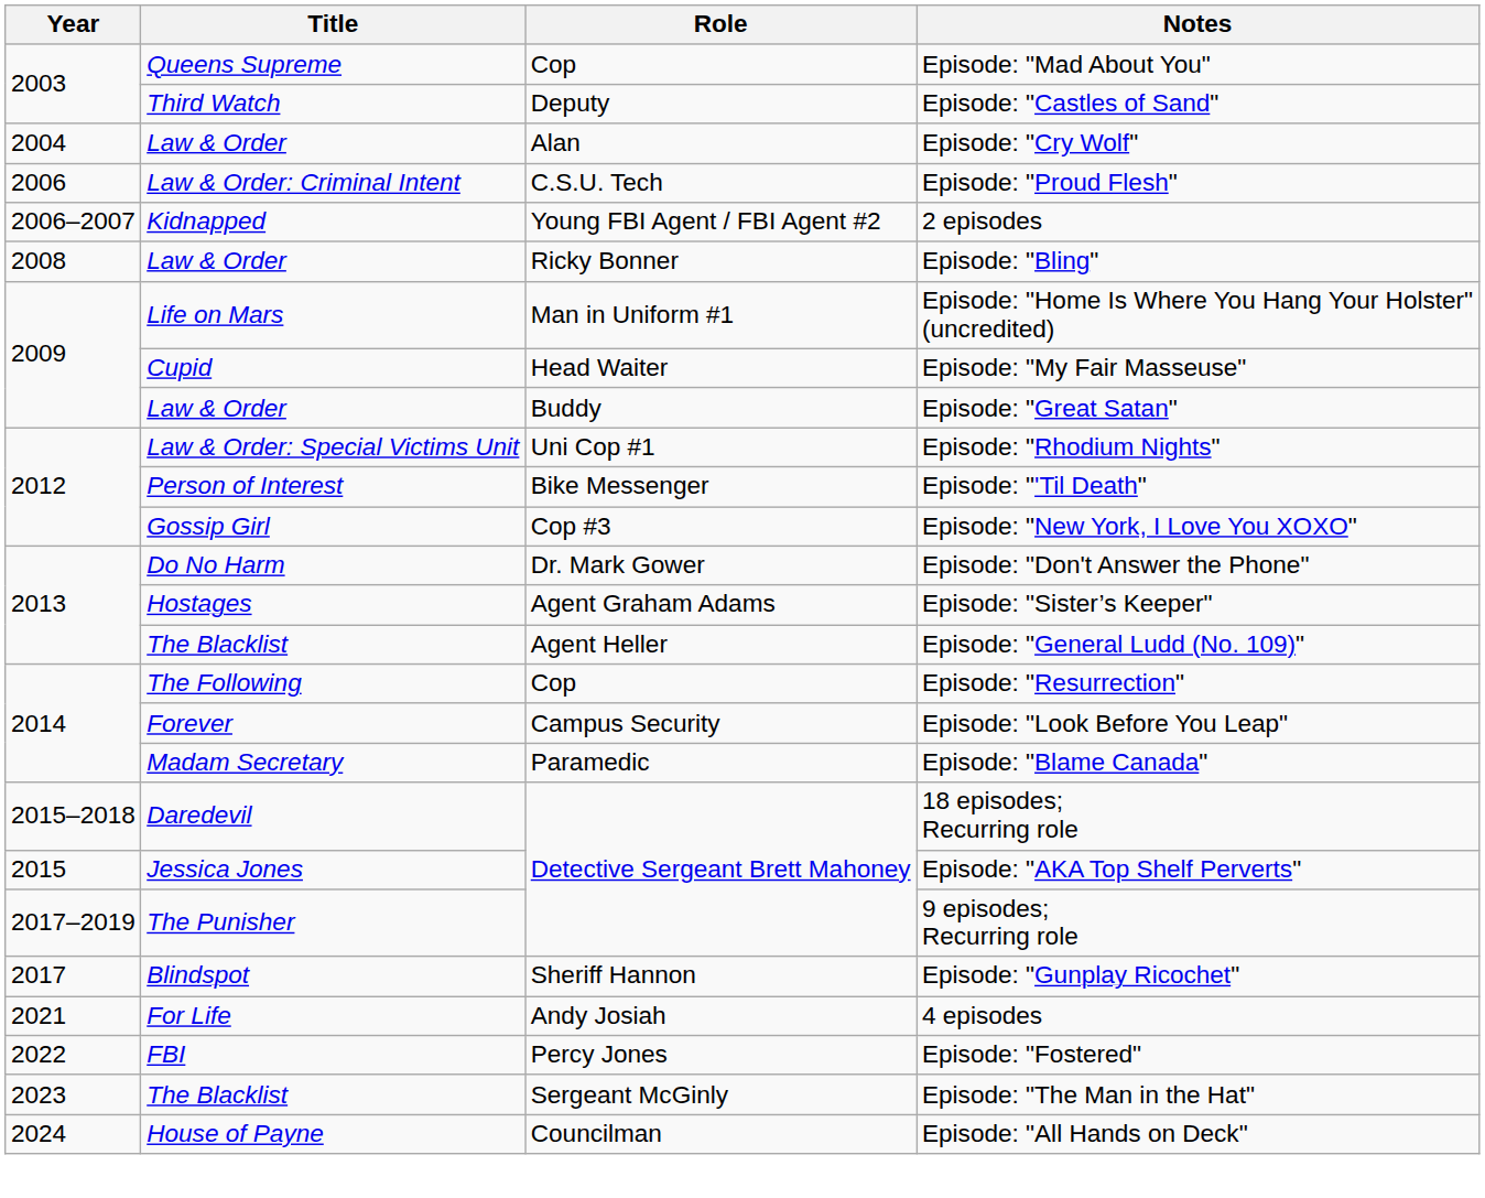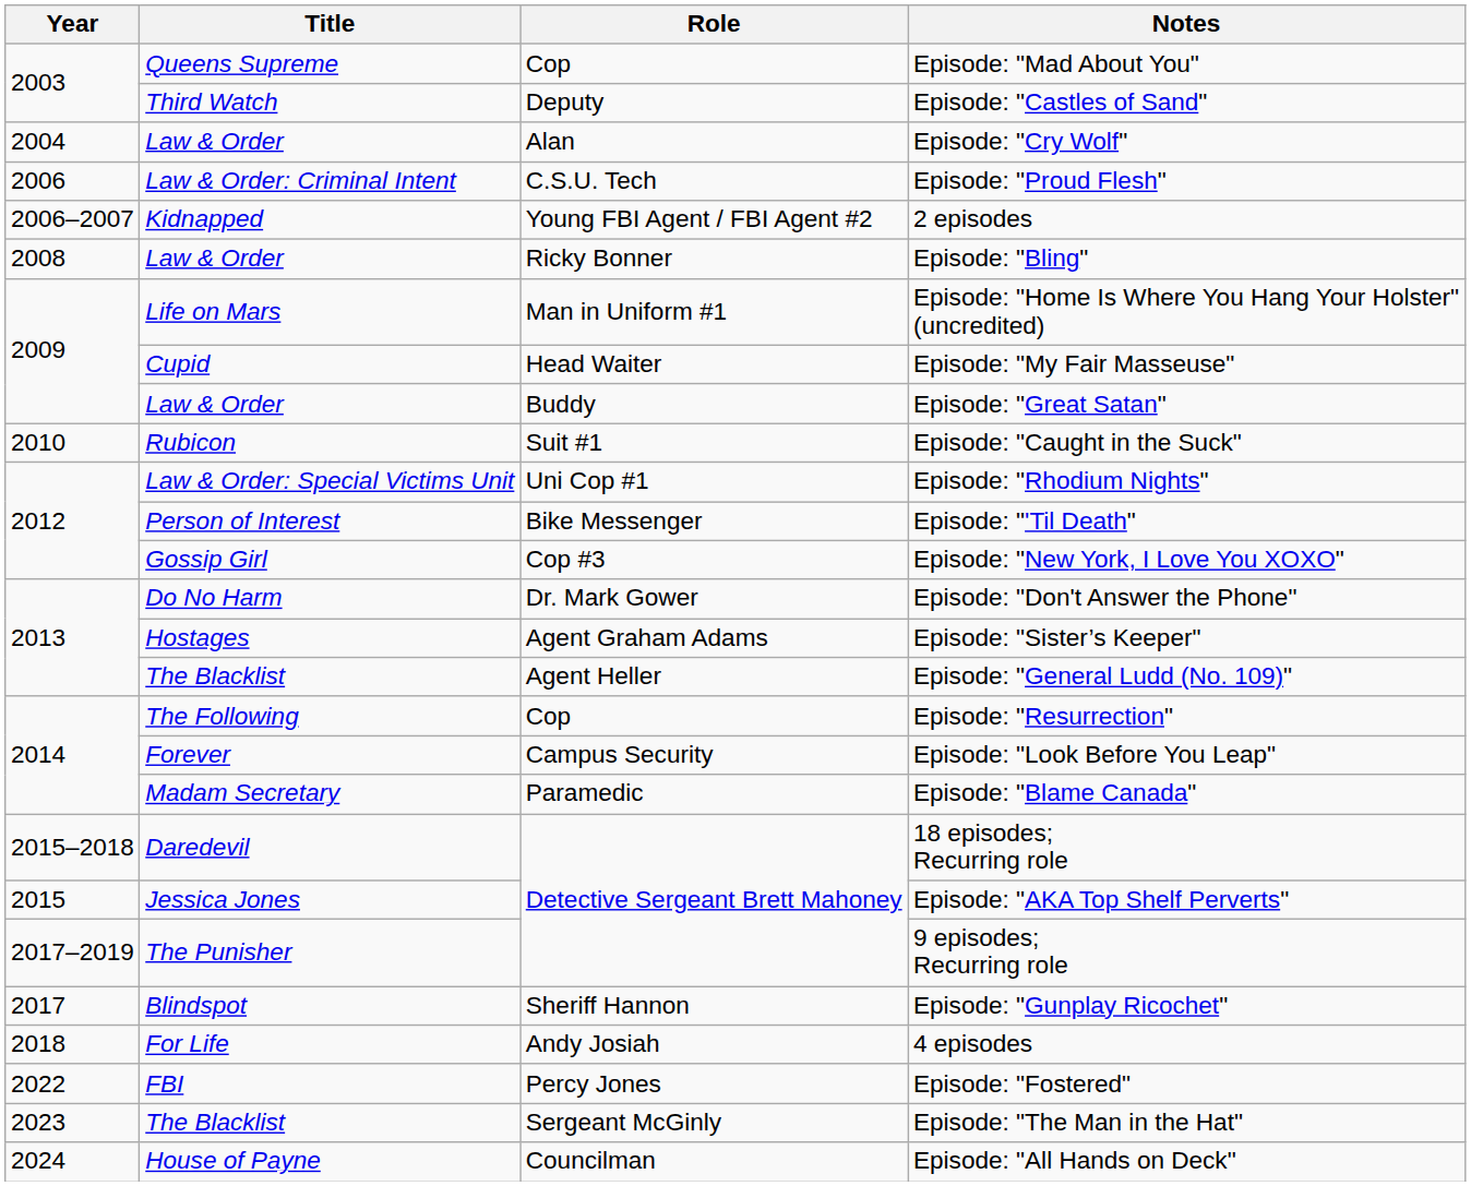+ row: 2010 | Rubicon | Suit #1 | Episode: "Caught in the Suck"
4 episodes | Year: 2021 -> 2018
